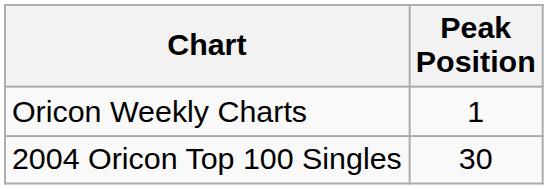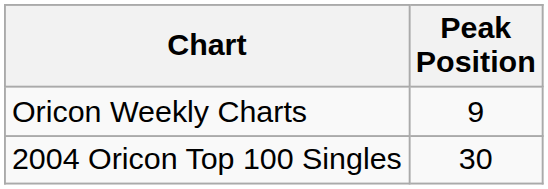Oricon Weekly Charts | Peak Position: 1 -> 9
